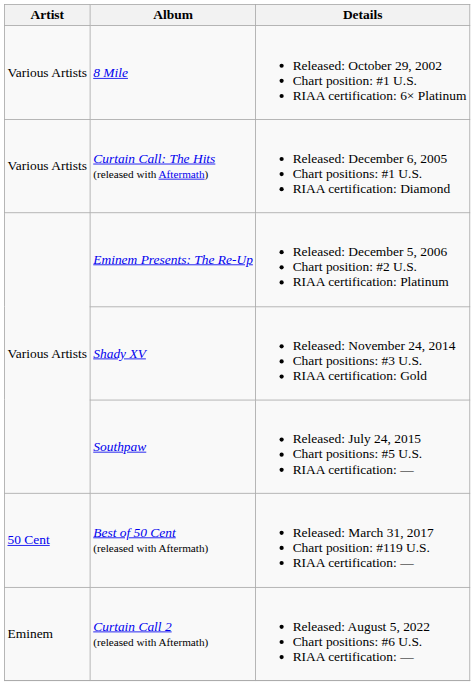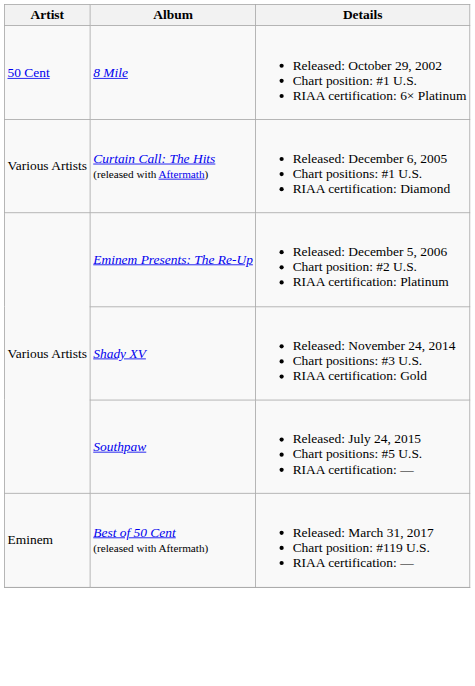8 Mile | Artist: Various Artists -> 50 Cent
Best of 50 Cent (released with Aftermath) | Artist: 50 Cent -> Eminem
- row: Eminem | Curtain Call 2 (released with Aftermath) | Released: August 5, 2022 Chart positions: #6 U.S. RIAA certification: —
